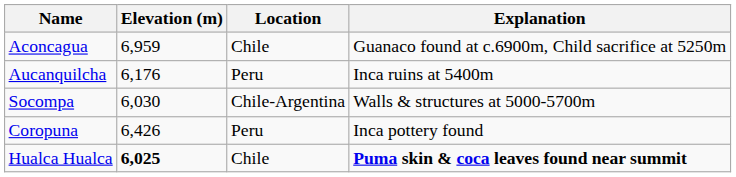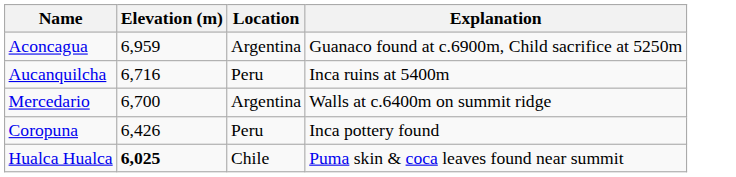Aconcagua | Location: Chile -> Argentina
Aucanquilcha | Elevation (m): 6,176 -> 6,716
+ row: Mercedario | 6,700 | Argentina | Walls at c.6400m on summit ridge
- row: Socompa | 6,030 | Chile-Argentina | Walls & structures at 5000-5700m
Hualca Hualca | Explanation: bold -> normal
